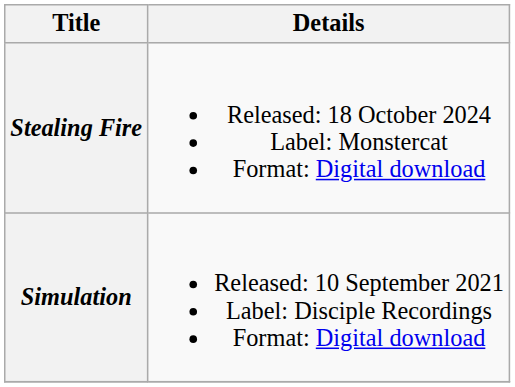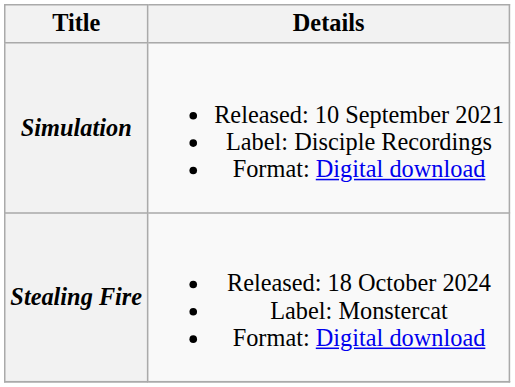rows swapped: Simulation <-> Stealing Fire
